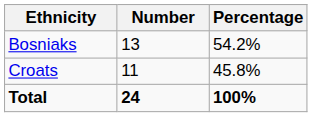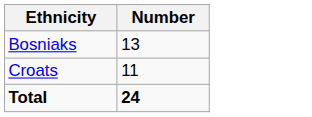- column: Percentage | 54.2% | 45.8% | 100%
